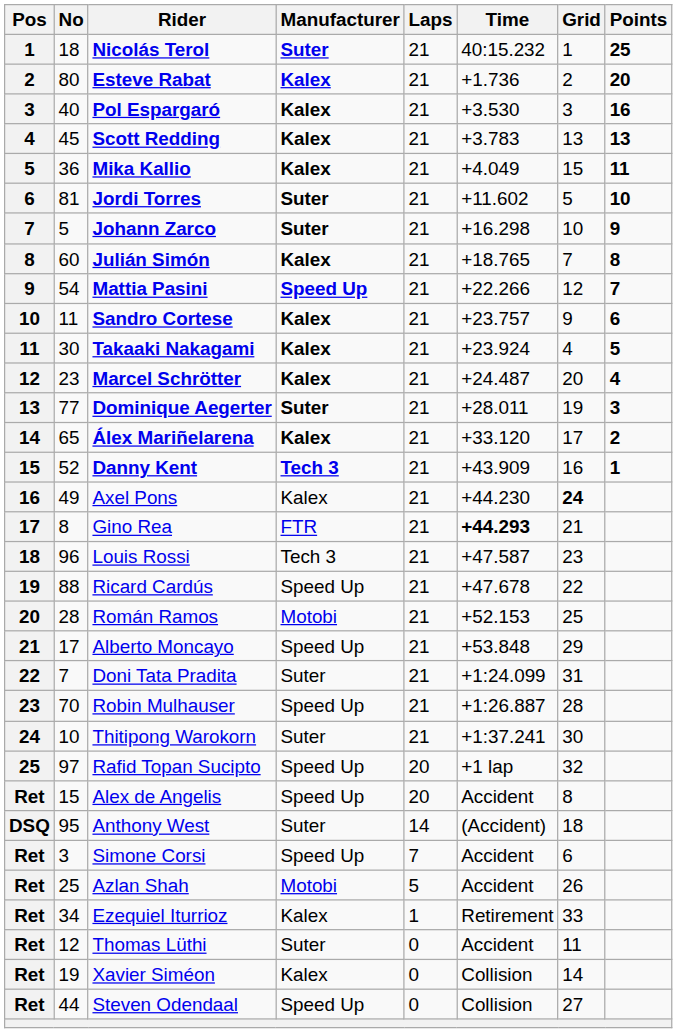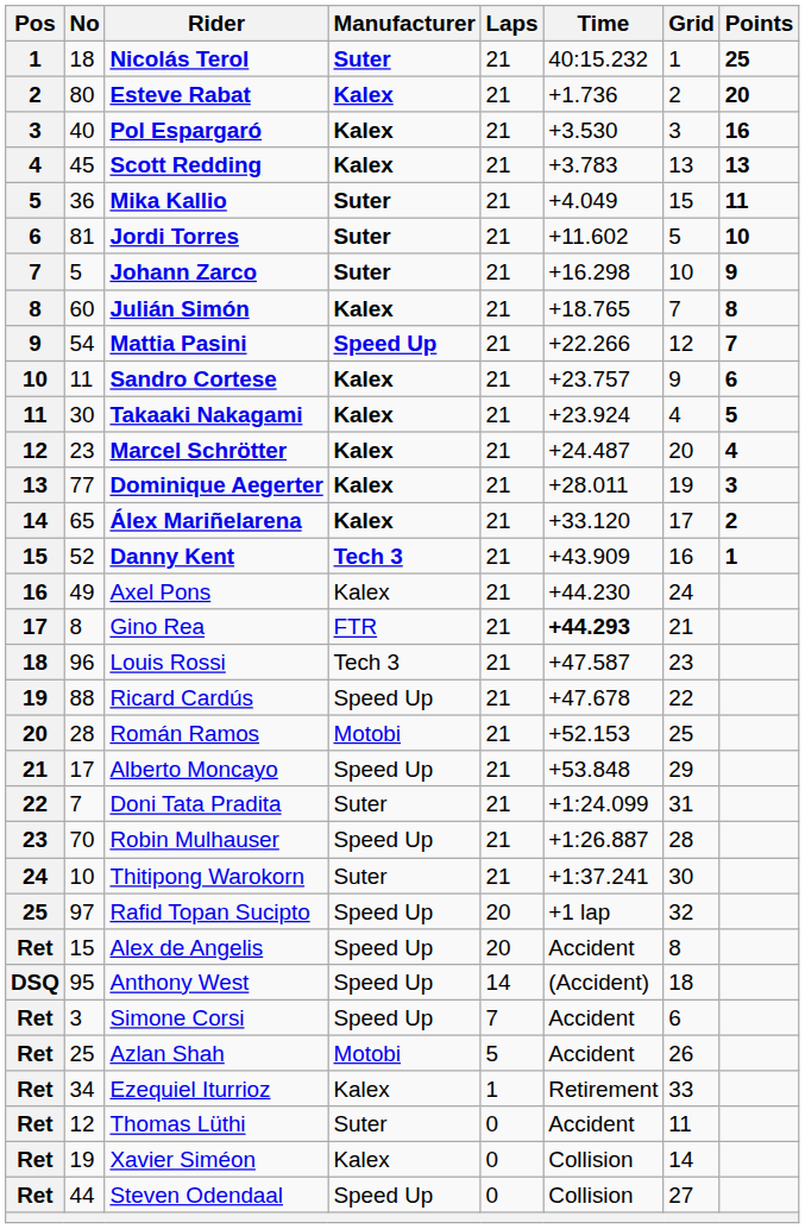Mika Kallio | Manufacturer: Kalex -> Suter
Dominique Aegerter | Manufacturer: Suter -> Kalex
Axel Pons | Grid: bold -> normal
Anthony West | Manufacturer: Suter -> Speed Up
